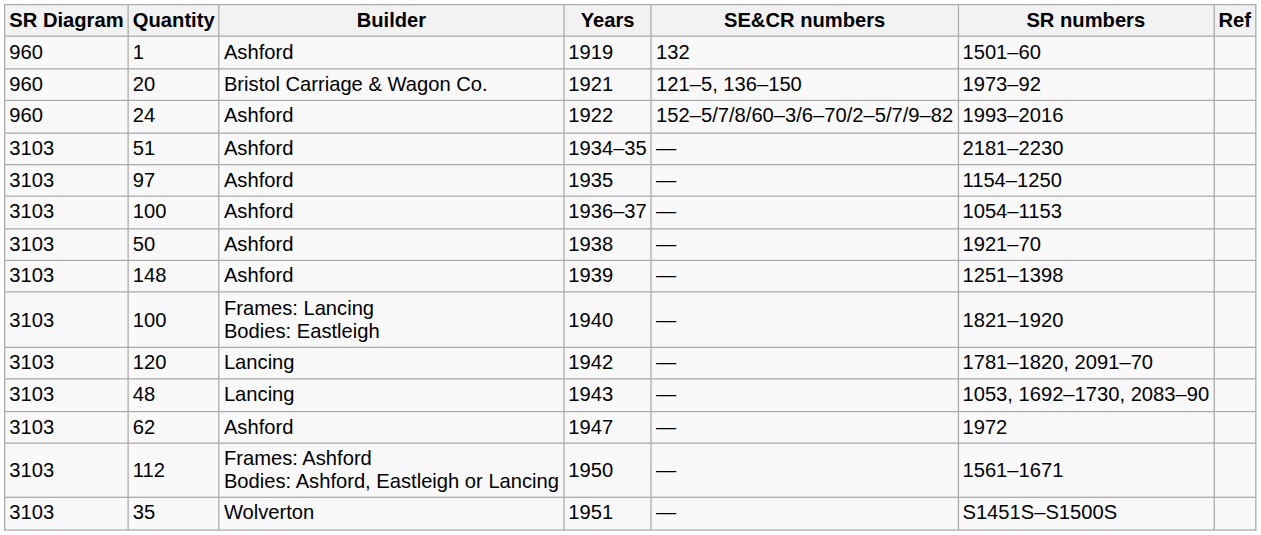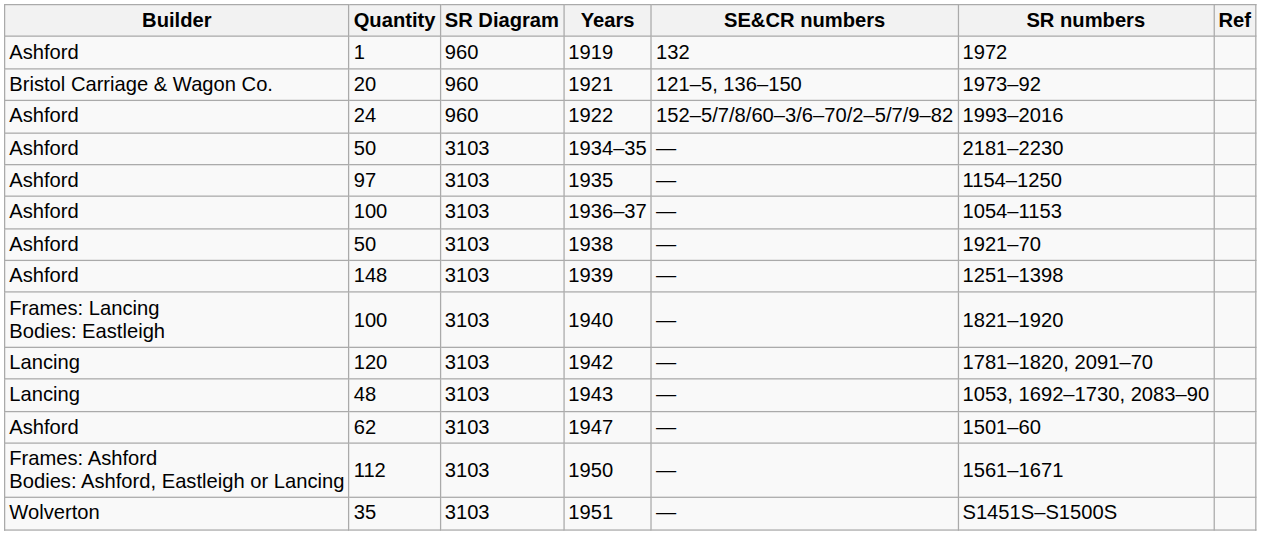columns swapped: SR Diagram <-> Builder
1919 | SR numbers: 1501–60 -> 1972
1934–35 | Quantity: 51 -> 50
1947 | SR numbers: 1972 -> 1501–60
